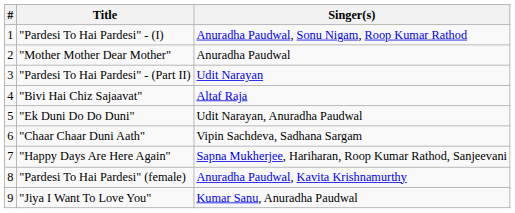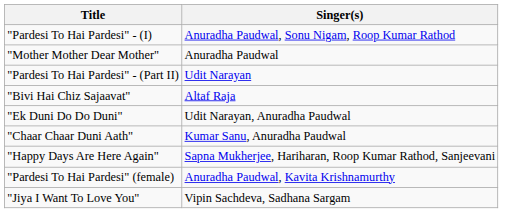- column: # | 1 | 2 | 3 | 4 | 5 | 6 | 7 | 8 | 9
"Chaar Chaar Duni Aath" | Singer(s): Vipin Sachdeva, Sadhana Sargam -> Kumar Sanu, Anuradha Paudwal
"Jiya I Want To Love You" | Singer(s): Kumar Sanu, Anuradha Paudwal -> Vipin Sachdeva, Sadhana Sargam
